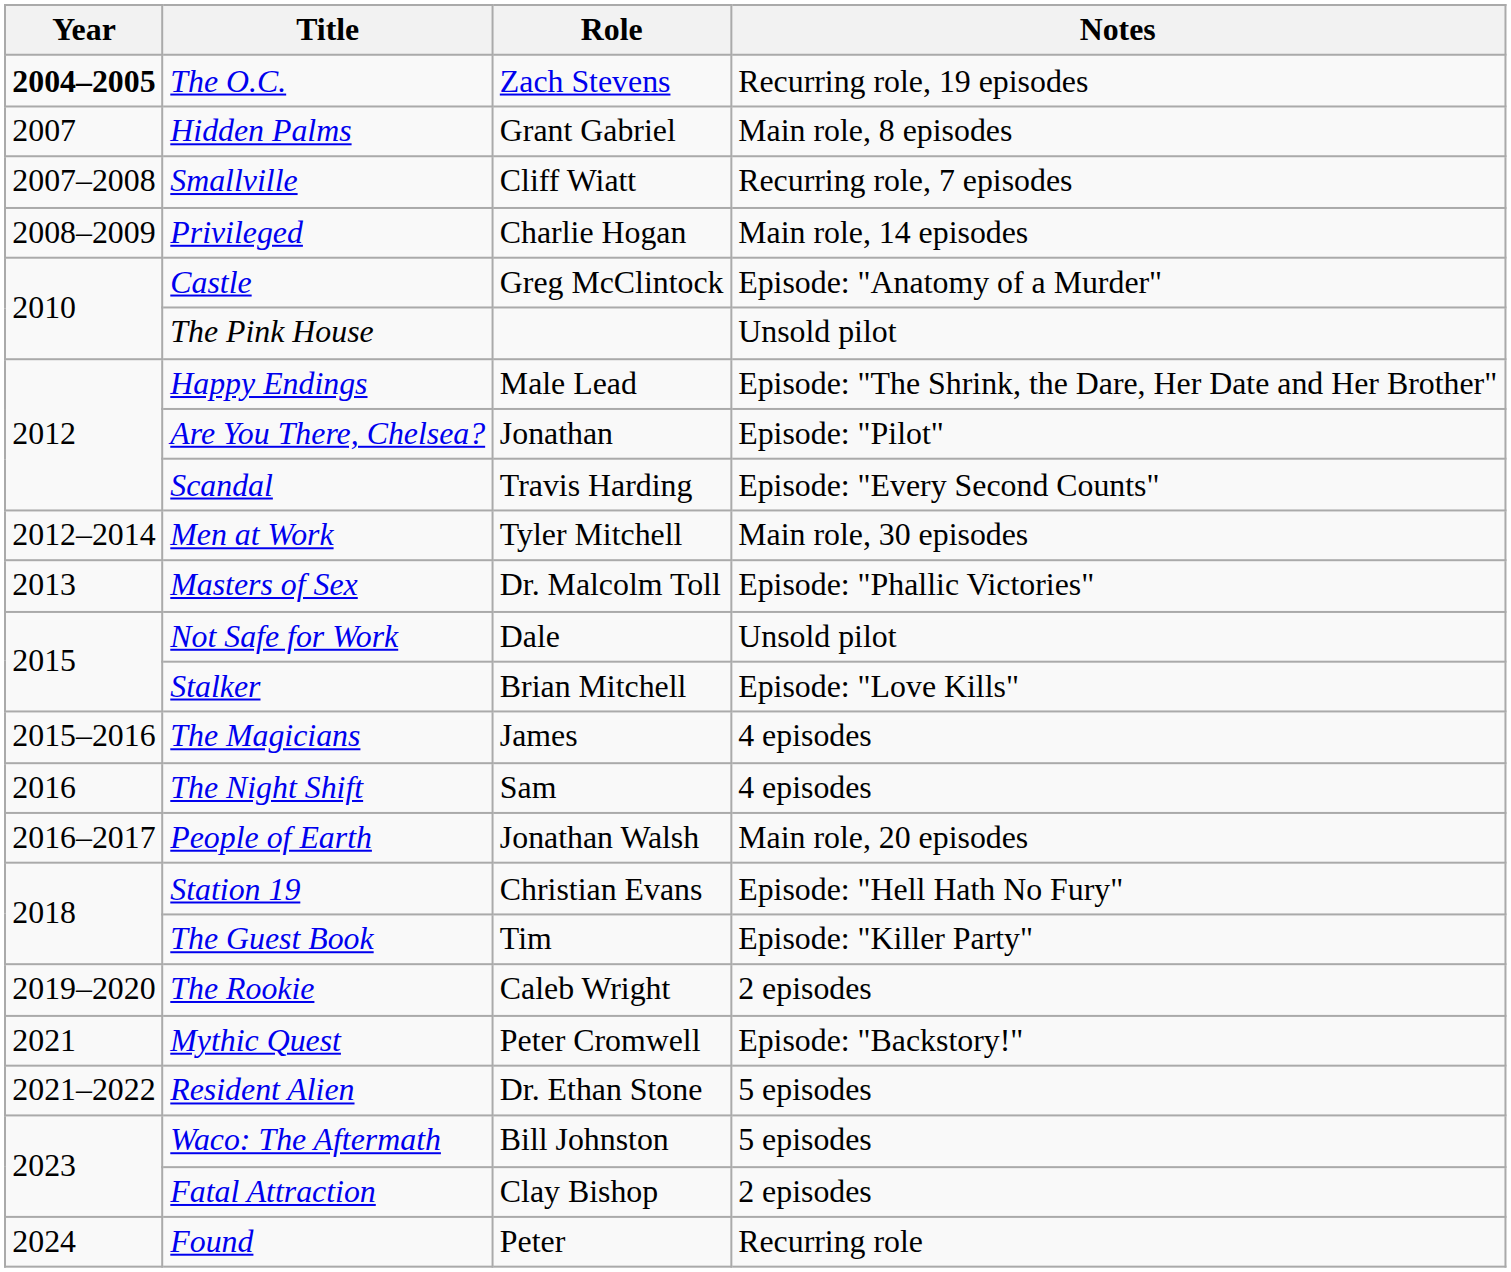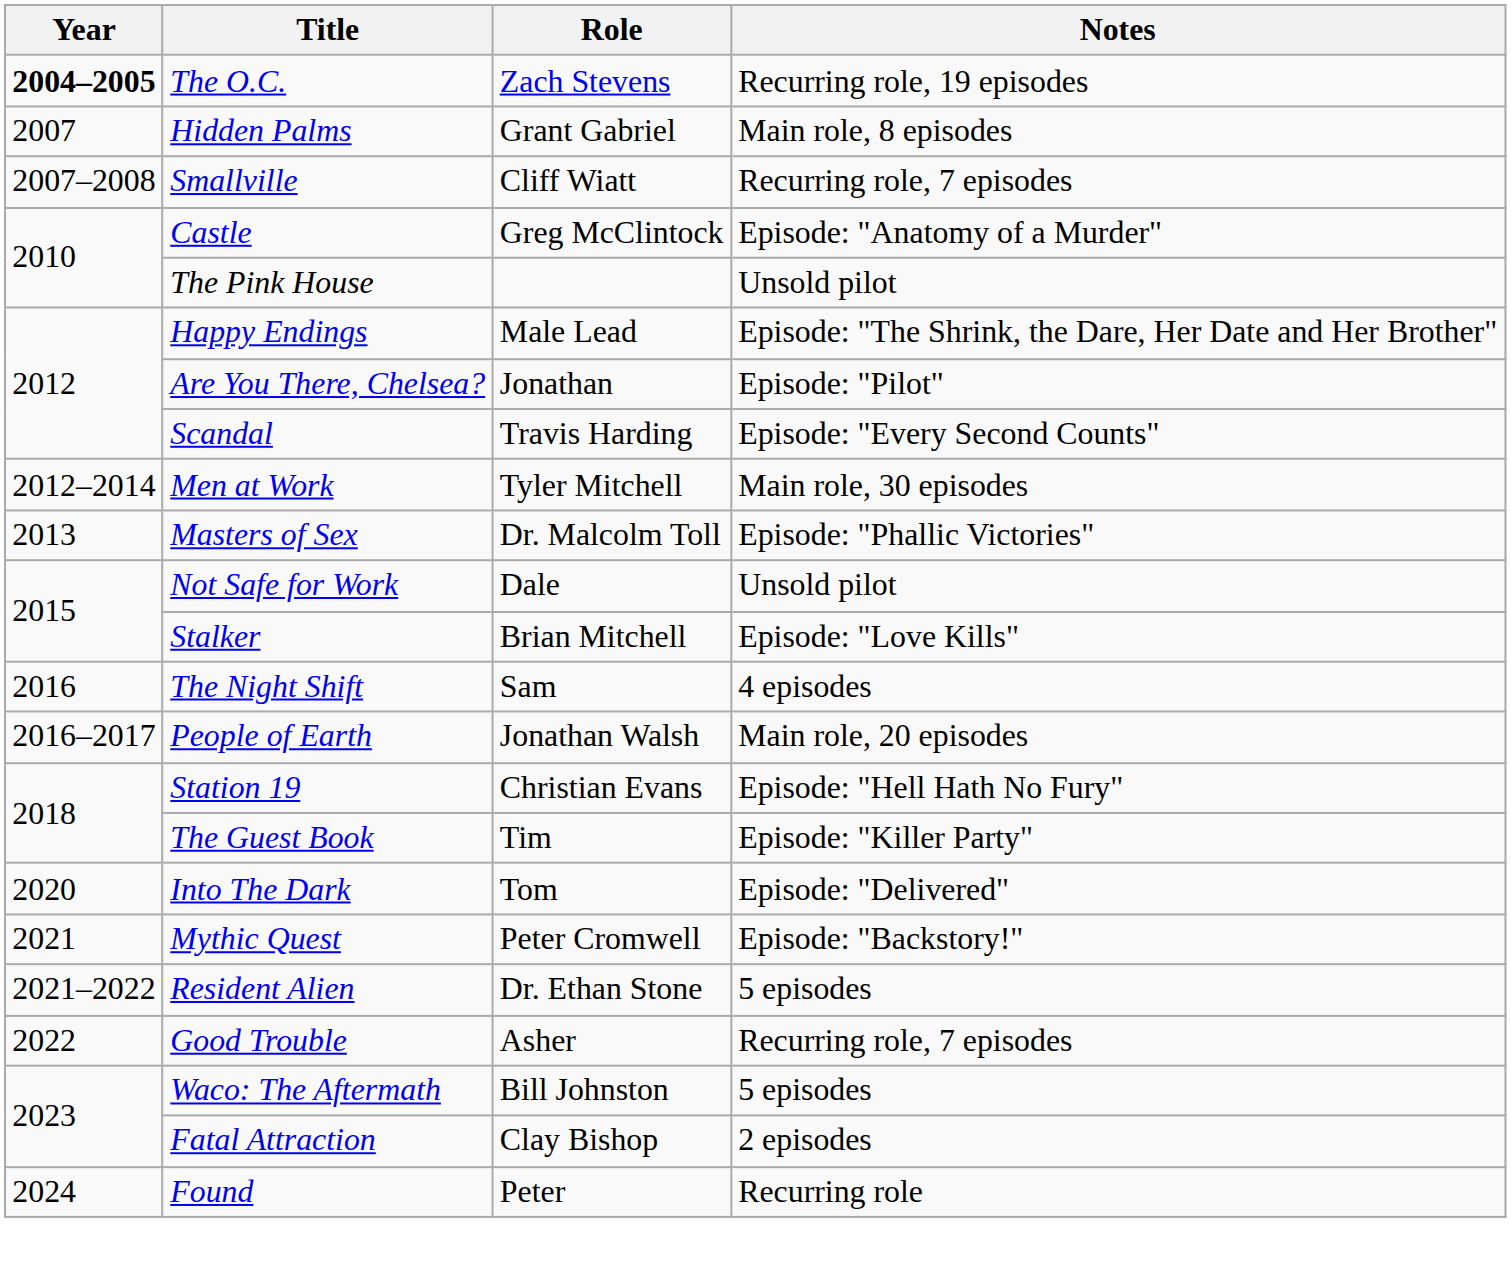- row: 2008–2009 | Privileged | Charlie Hogan | Main role, 14 episodes
- row: 2015–2016 | The Magicians | James | 4 episodes
- row: 2019–2020 | The Rookie | Caleb Wright | 2 episodes
+ row: 2020 | Into The Dark | Tom | Episode: "Delivered"
+ row: 2022 | Good Trouble | Asher | Recurring role, 7 episodes
